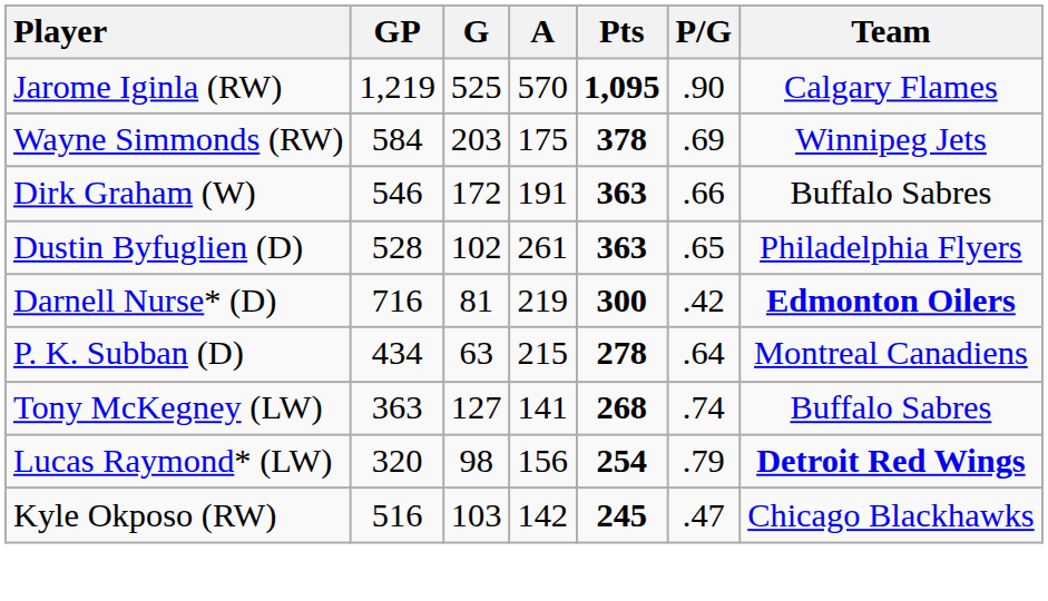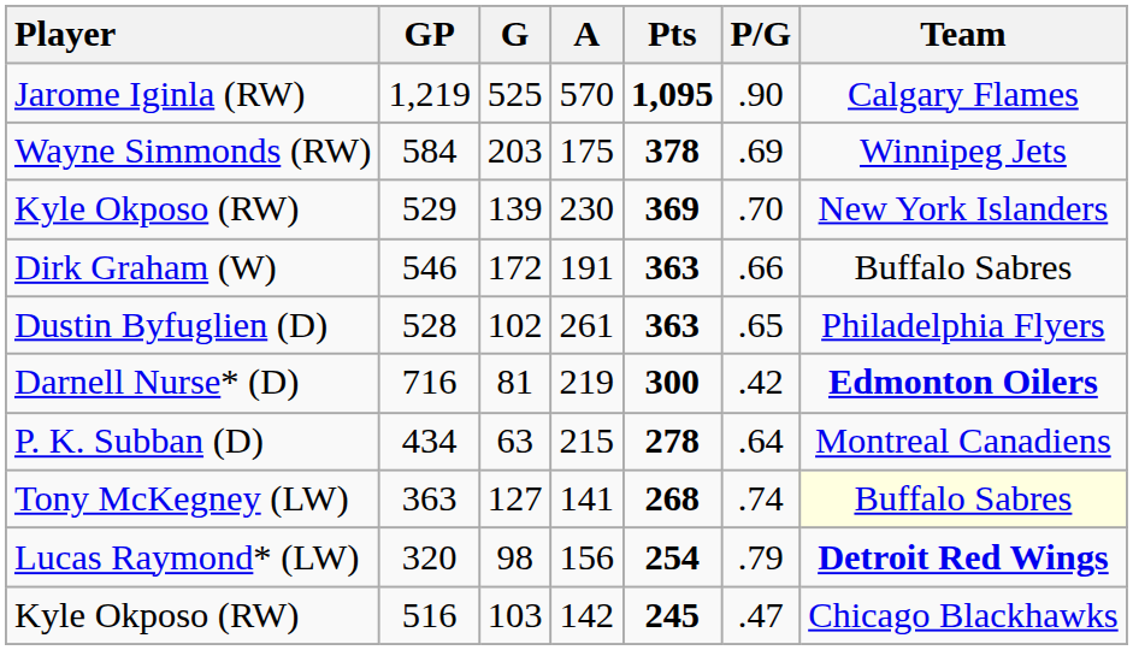+ row: Kyle Okposo (RW) | 529 | 139 | 230 | 369 | .70 | New York Islanders
Tony McKegney (LW) | Team: no background -> lightyellow background
